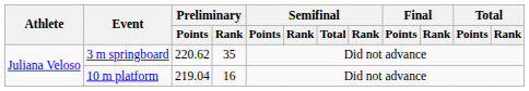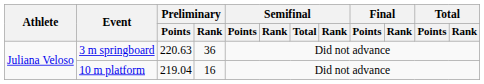3 m springboard | Preliminary / Points: 220.62 -> 220.63
3 m springboard | Preliminary / Rank: 35 -> 36
